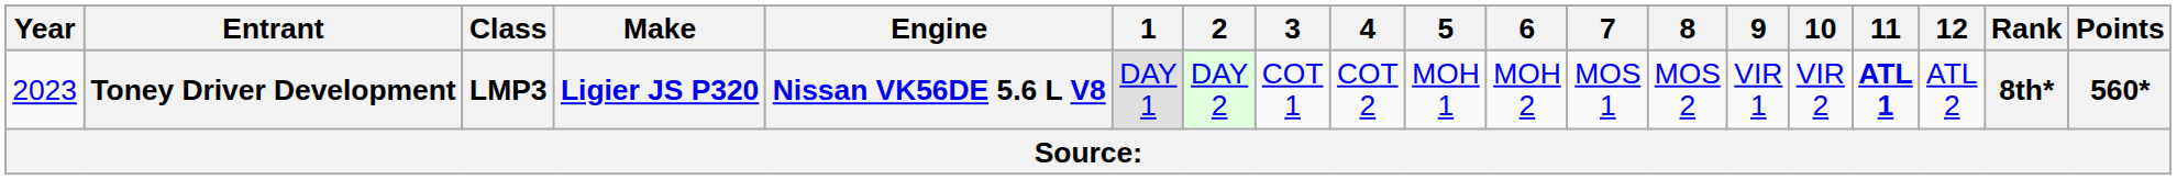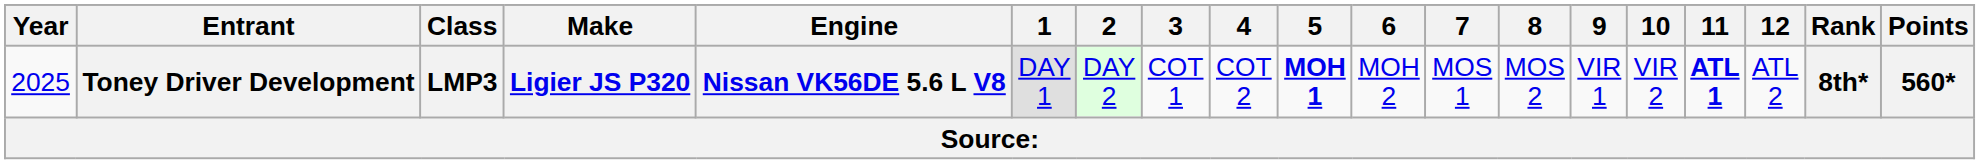Toney Driver Development | Year: 2023 -> 2025
Toney Driver Development | 5: normal -> bold
